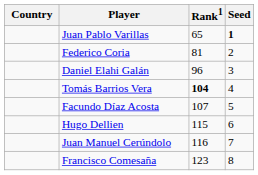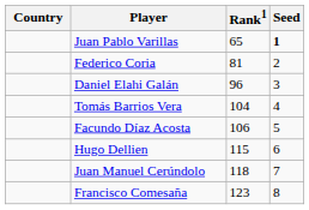Tomás Barrios Vera | Rank1: bold -> normal
Facundo Díaz Acosta | Rank1: 107 -> 106
Juan Manuel Cerúndolo | Rank1: 116 -> 118
